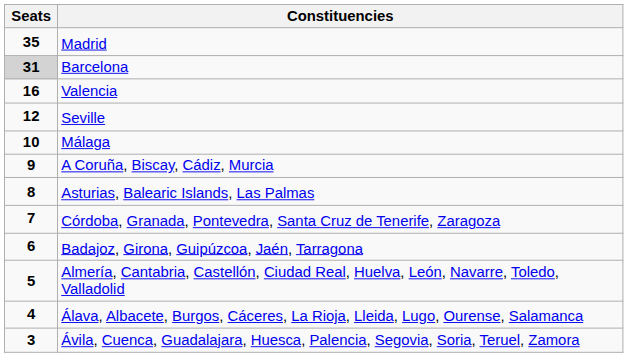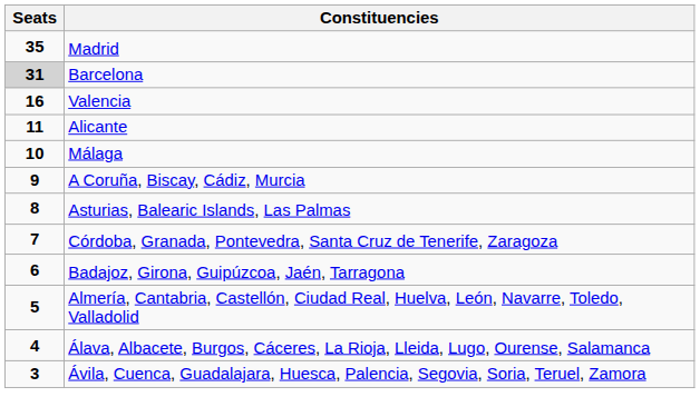- row: 12 | Seville
+ row: 11 | Alicante
